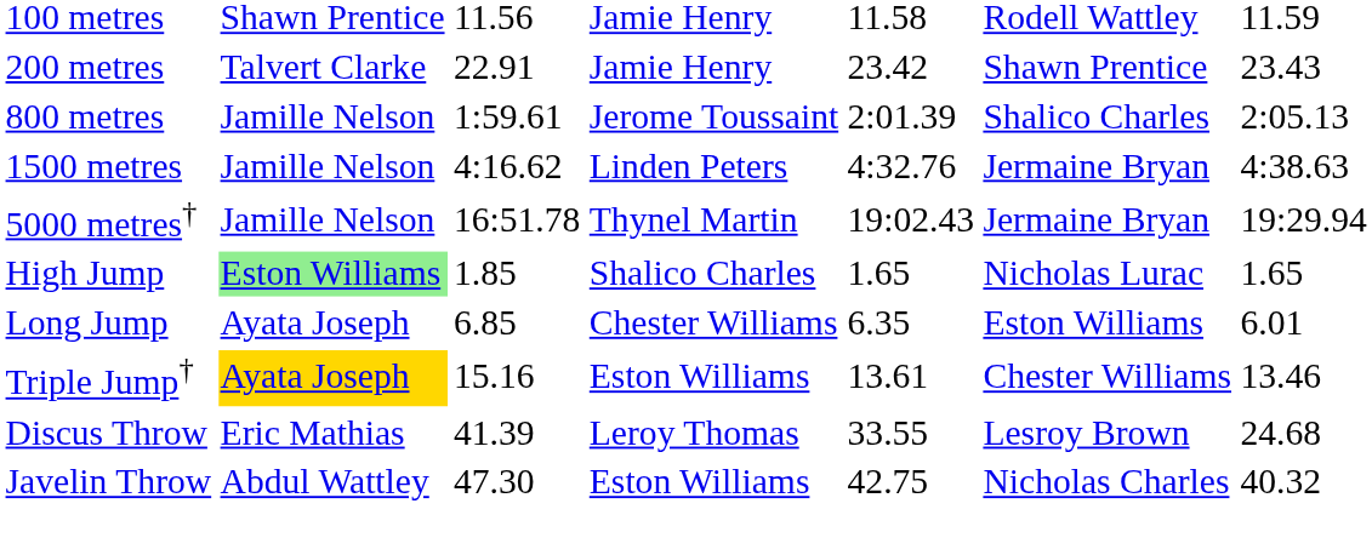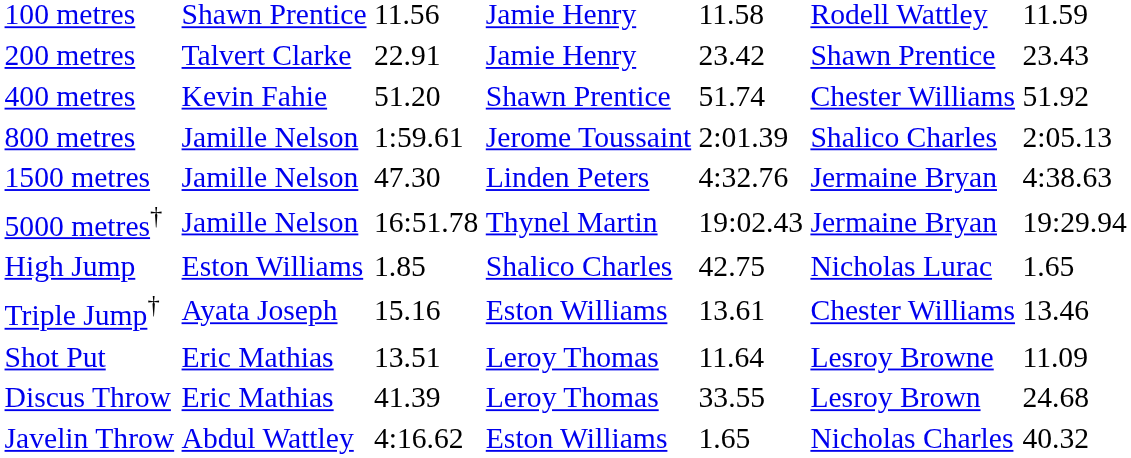+ row: 400 metres | Kevin Fahie | 51.20 | Shawn Prentice | 51.74 | Chester Williams | 51.92
1500 metres | column 3: 4:16.62 -> 47.30
High Jump | column 2: lightgreen background -> no background
High Jump | column 5: 1.65 -> 42.75
- row: Long Jump | Ayata Joseph | 6.85 | Chester Williams | 6.35 | Eston Williams | 6.01
Triple Jump† | column 2: gold background -> no background
+ row: Shot Put | Eric Mathias | 13.51 | Leroy Thomas | 11.64 | Lesroy Browne | 11.09
Javelin Throw | column 3: 47.30 -> 4:16.62
Javelin Throw | column 5: 42.75 -> 1.65
